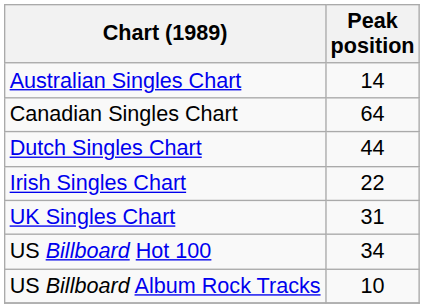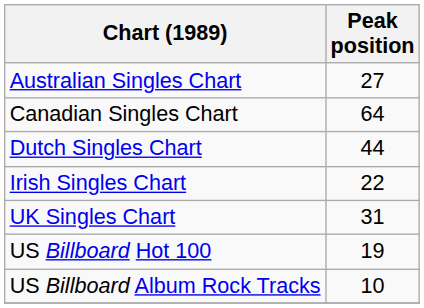Australian Singles Chart | Peak position: 14 -> 27
US Billboard Hot 100 | Peak position: 34 -> 19
